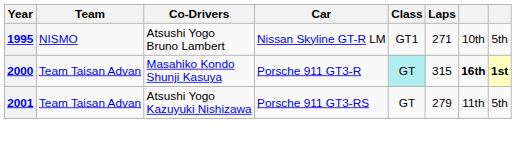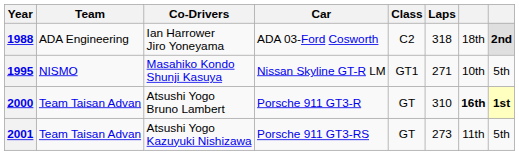+ row: 1988 | ADA Engineering | Ian Harrower Jiro Yoneyama | ADA 03-Ford Cosworth | C2 | 318 | 18th | 2nd
1995 | Co-Drivers: Atsushi Yogo Bruno Lambert -> Masahiko Kondo Shunji Kasuya
2000 | Co-Drivers: Masahiko Kondo Shunji Kasuya -> Atsushi Yogo Bruno Lambert
2000 | Class: paleturquoise background -> no background
2000 | Laps: 315 -> 310
2001 | Laps: 279 -> 273
